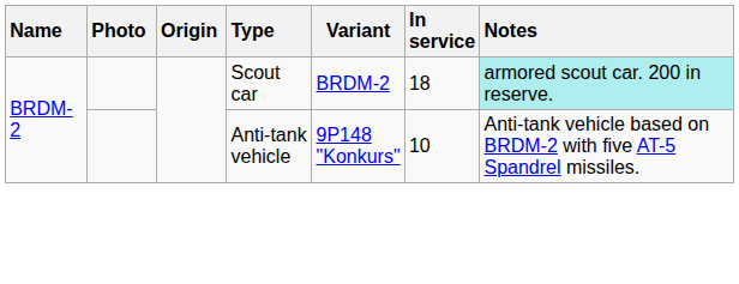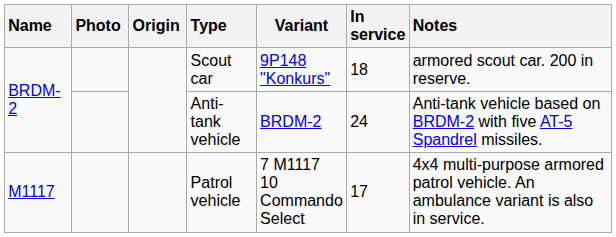Scout car | Variant: BRDM-2 -> 9P148 "Konkurs"
Scout car | Notes: paleturquoise background -> no background
Anti-tank vehicle | Variant: 9P148 "Konkurs" -> BRDM-2
Anti-tank vehicle | In service: 10 -> 24
+ row: M1117 | Patrol vehicle | 7 M1117 10 Commando Select | 17 | 4x4 multi-purpose armored patrol vehicle. An ambulance variant is also in service.
